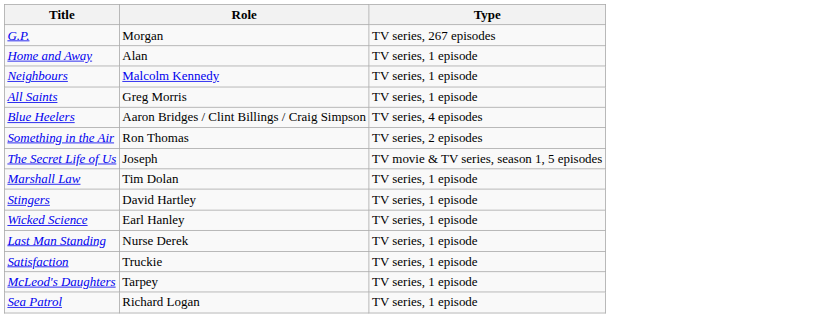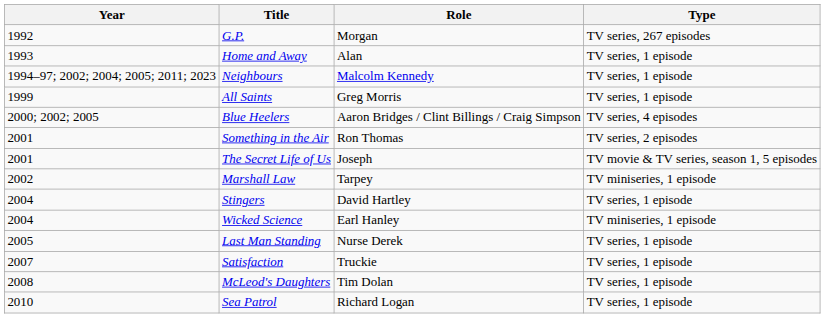+ column: Year | 1992 | 1993 | 1994–97; 2002; 2004; 2005; 2011; 2023 | 1999 | 2000; 2002; 2005 | 2001 | 2001 | 2002 | 2004 | 2004 | 2005 | 2007 | 2008 | 2010
Marshall Law | Role: Tim Dolan -> Tarpey
Marshall Law | Type: TV series, 1 episode -> TV miniseries, 1 episode
Wicked Science | Type: TV series, 1 episode -> TV miniseries, 1 episode
McLeod's Daughters | Role: Tarpey -> Tim Dolan
